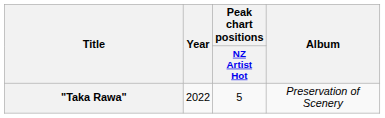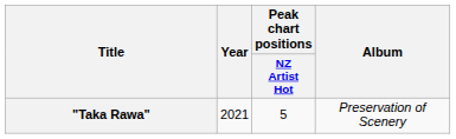"Taka Rawa" | Year: 2022 -> 2021
